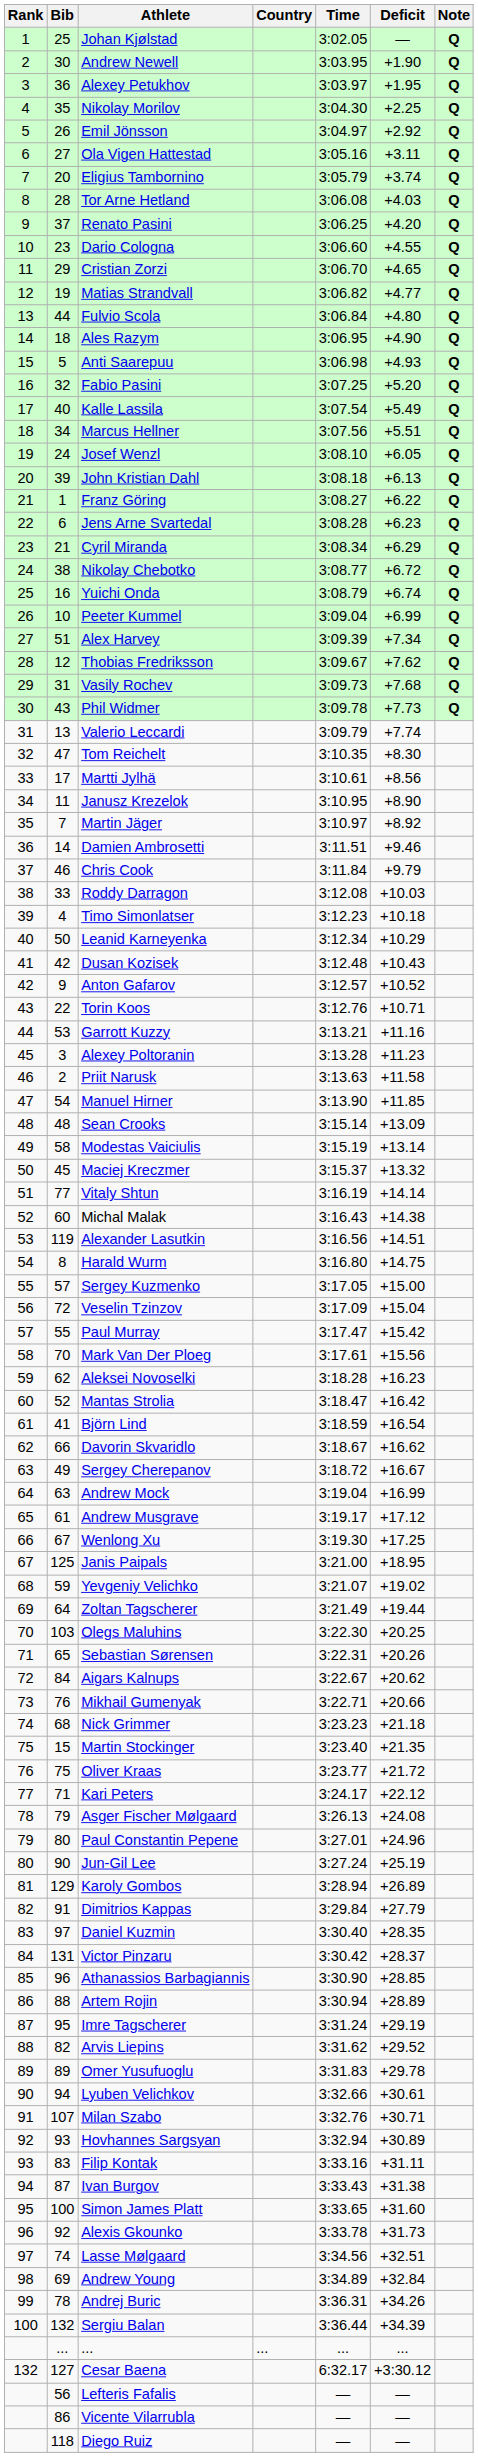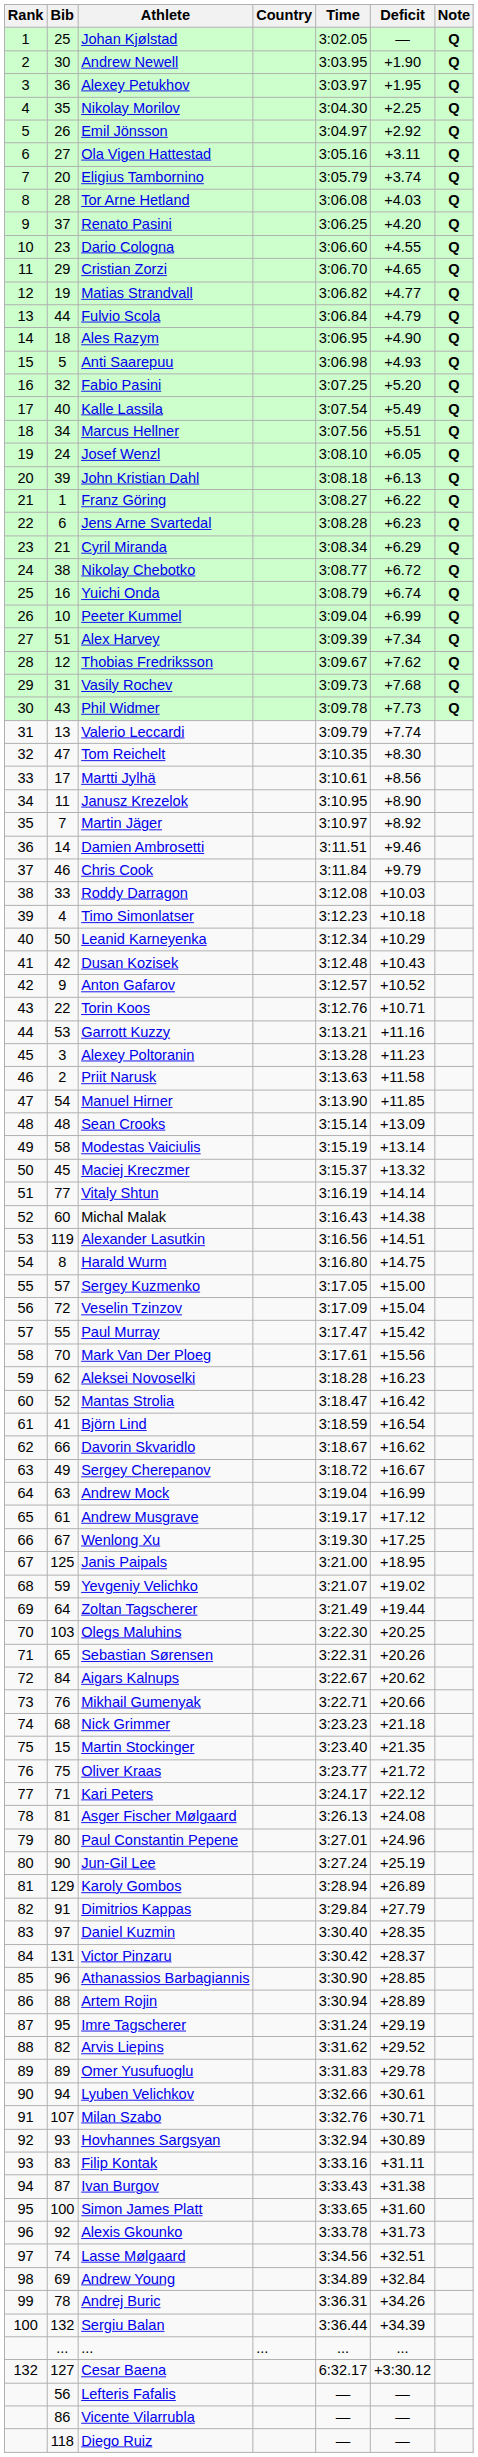Fulvio Scola | Deficit: +4.80 -> +4.79
Asger Fischer Mølgaard | Bib: 79 -> 81
